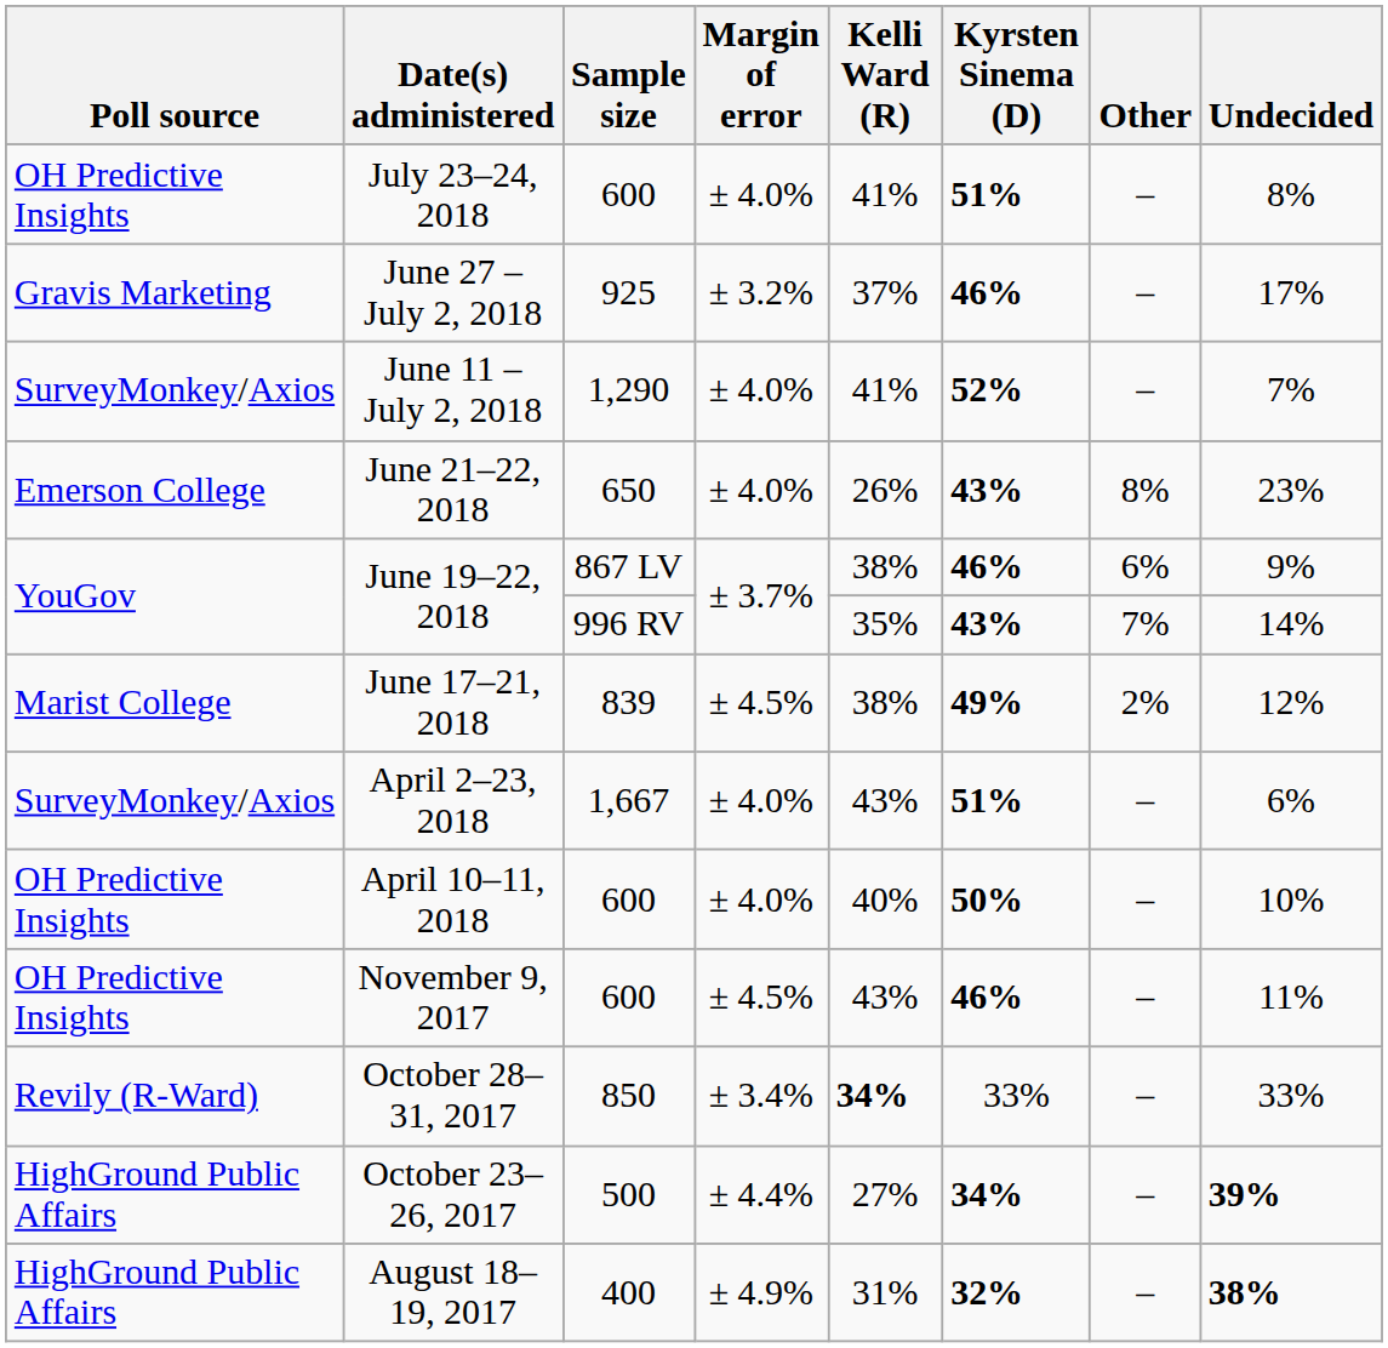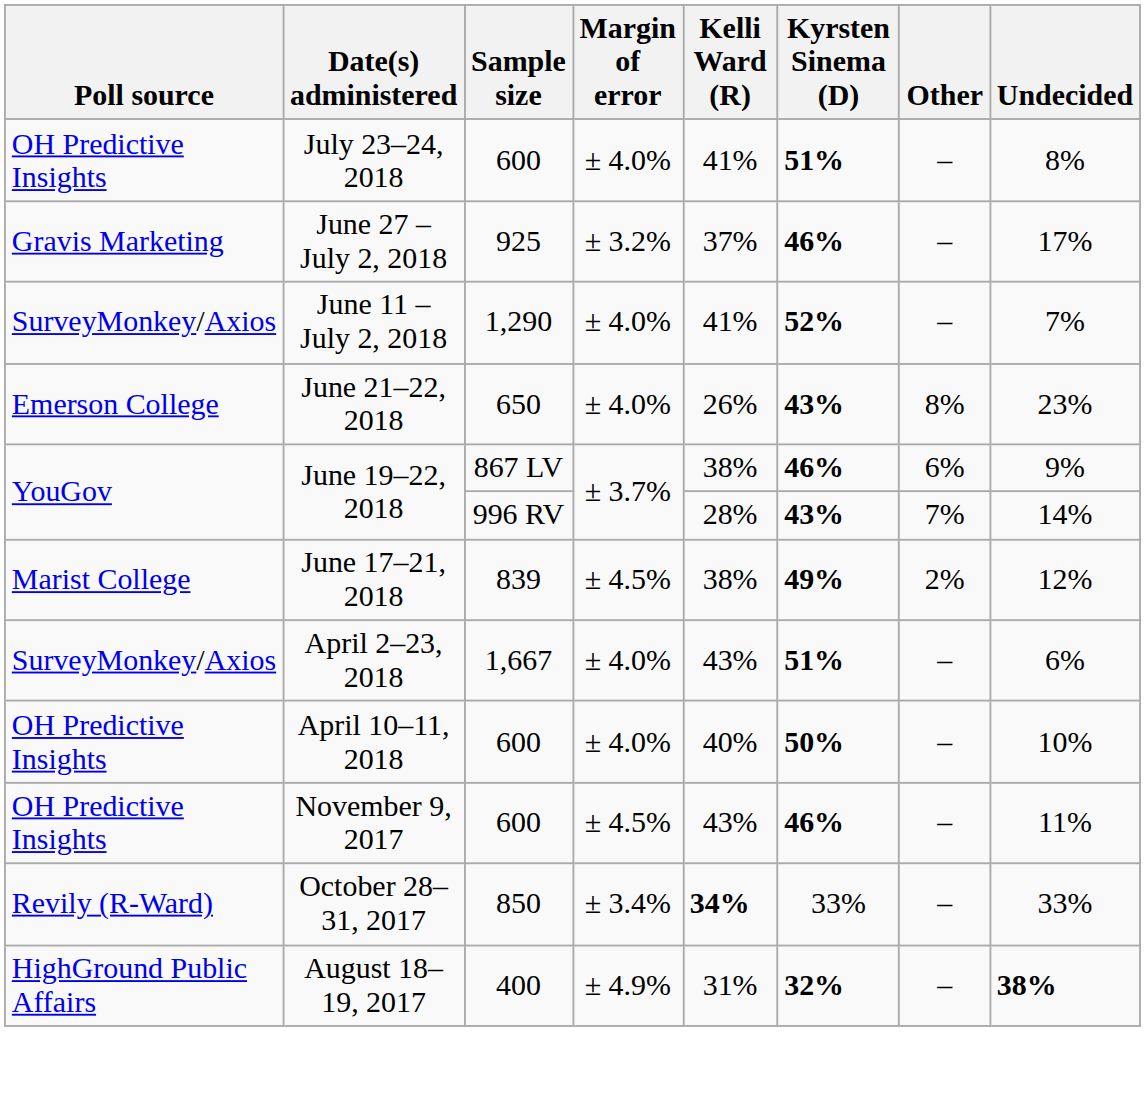June 19–22, 2018 / 996 RV | Kelli Ward (R): 35% -> 28%
- row: HighGround Public Affairs | October 23–26, 2017 | 500 | ± 4.4% | 27% | 34% | – | 39%
